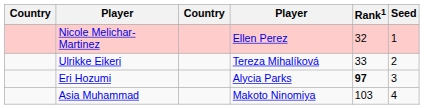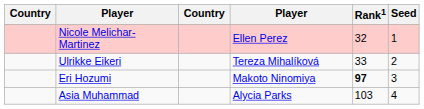Eri Hozumi | column 4: Alycia Parks -> Makoto Ninomiya
Asia Muhammad | column 4: Makoto Ninomiya -> Alycia Parks
